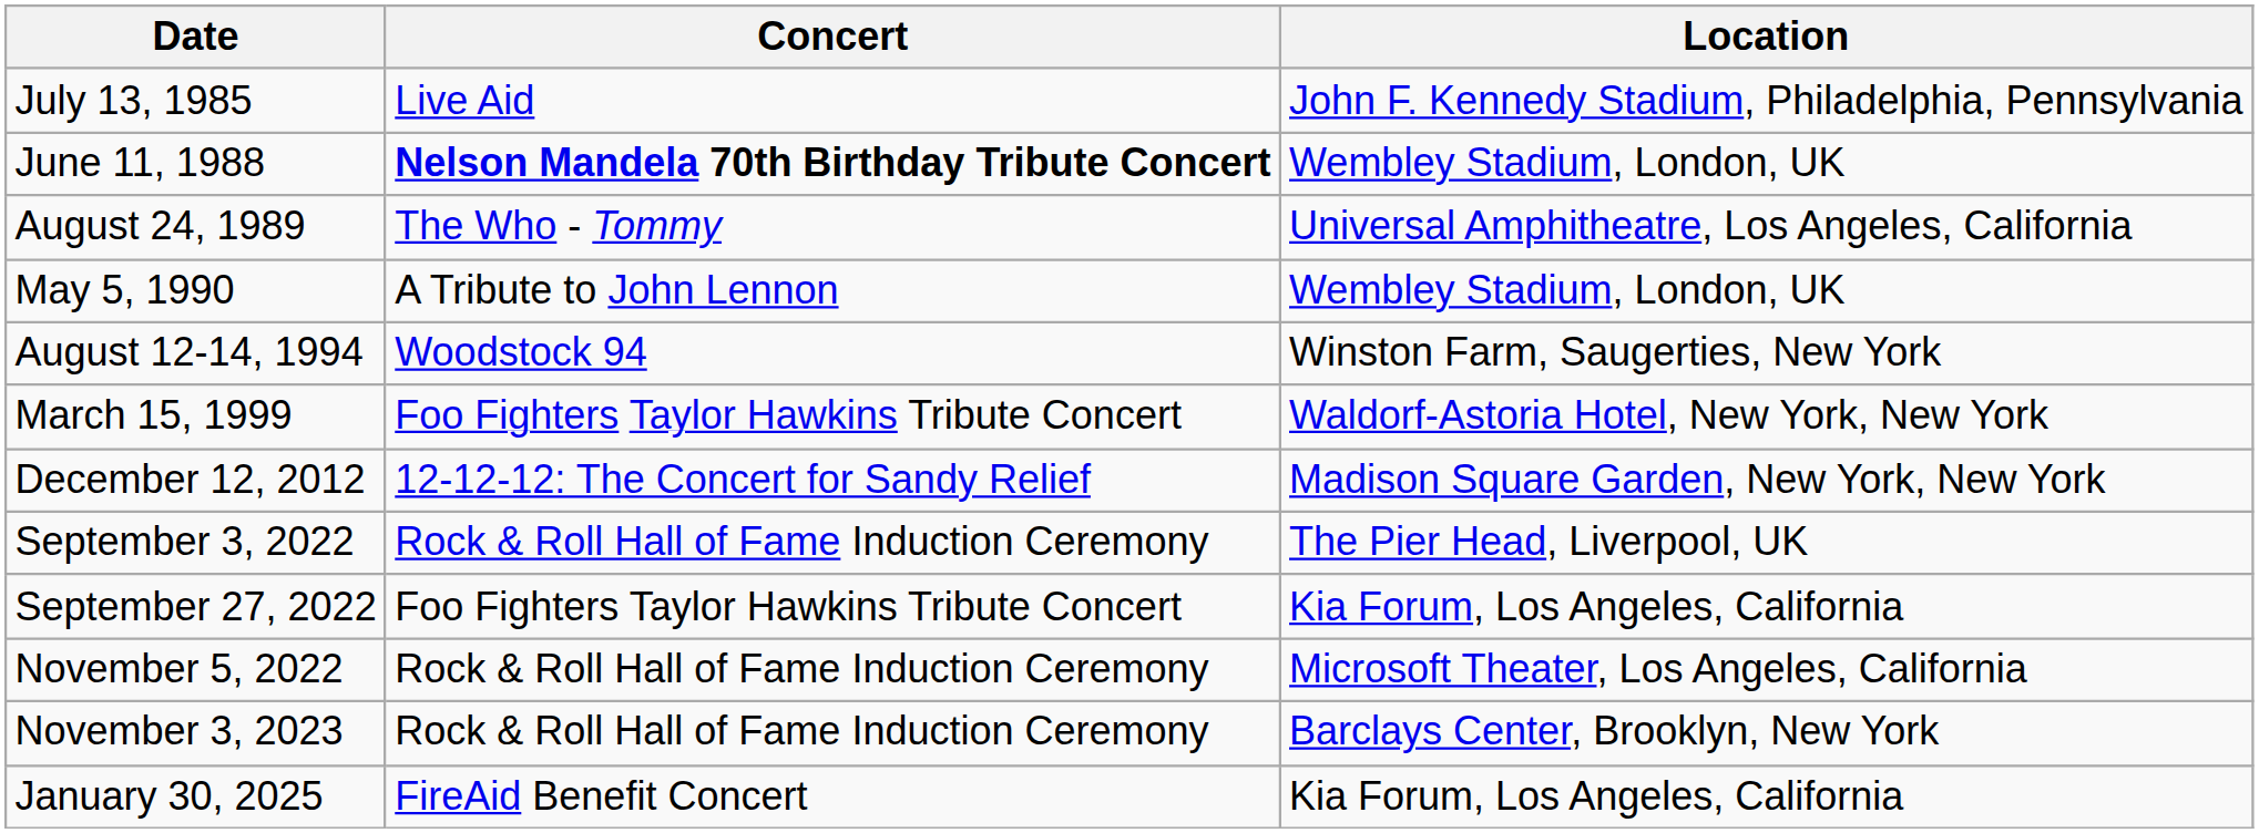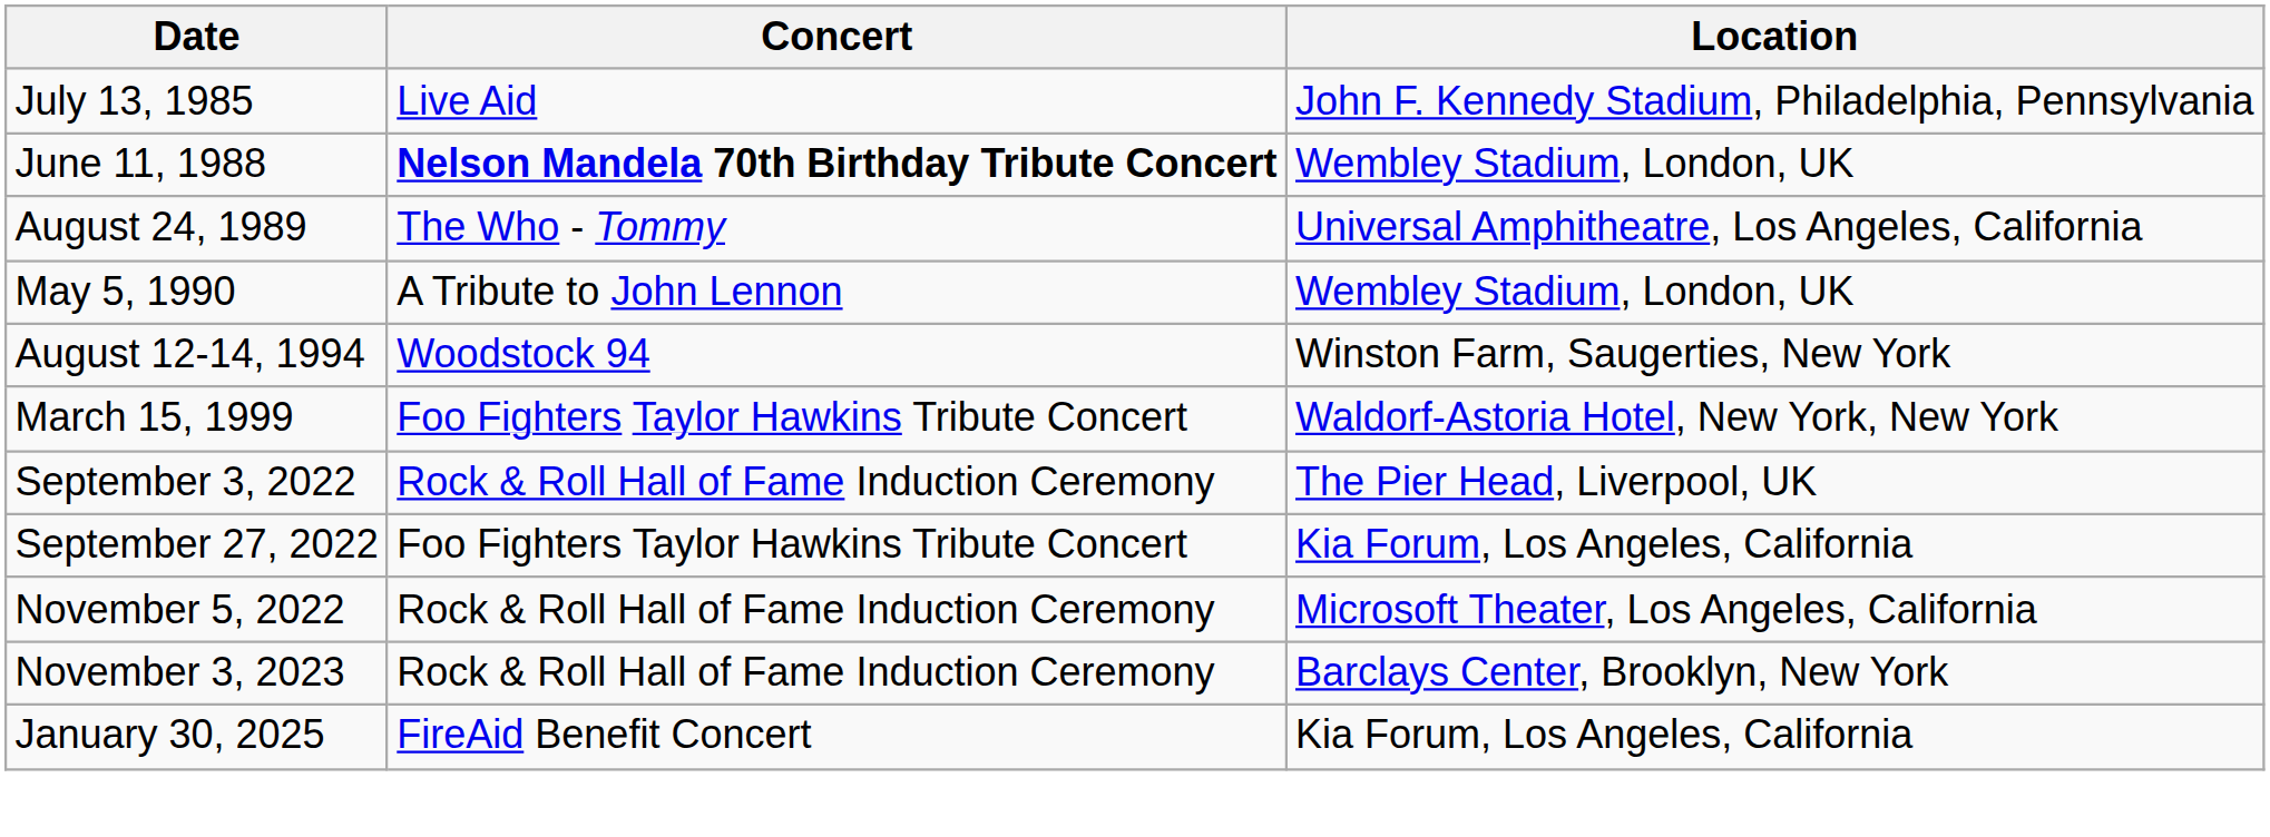- row: December 12, 2012 | 12-12-12: The Concert for Sandy Relief | Madison Square Garden, New York, New York
